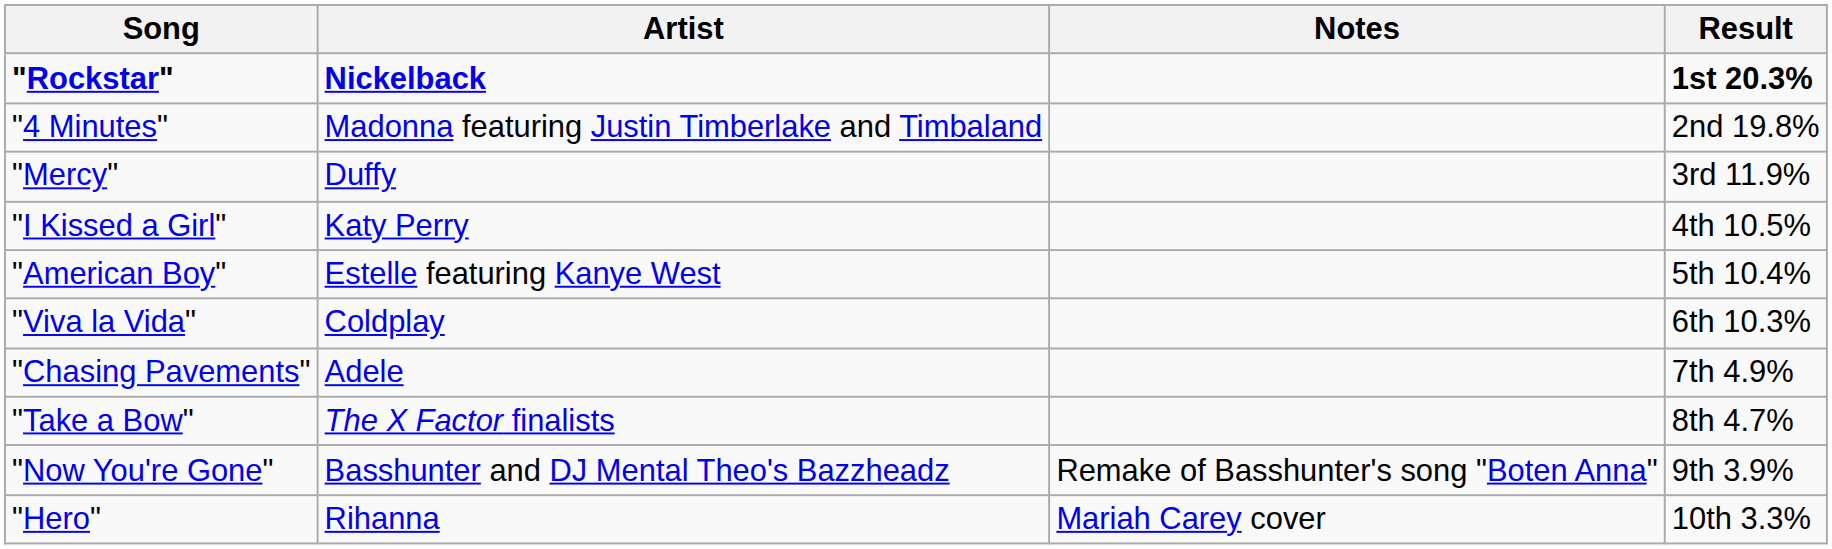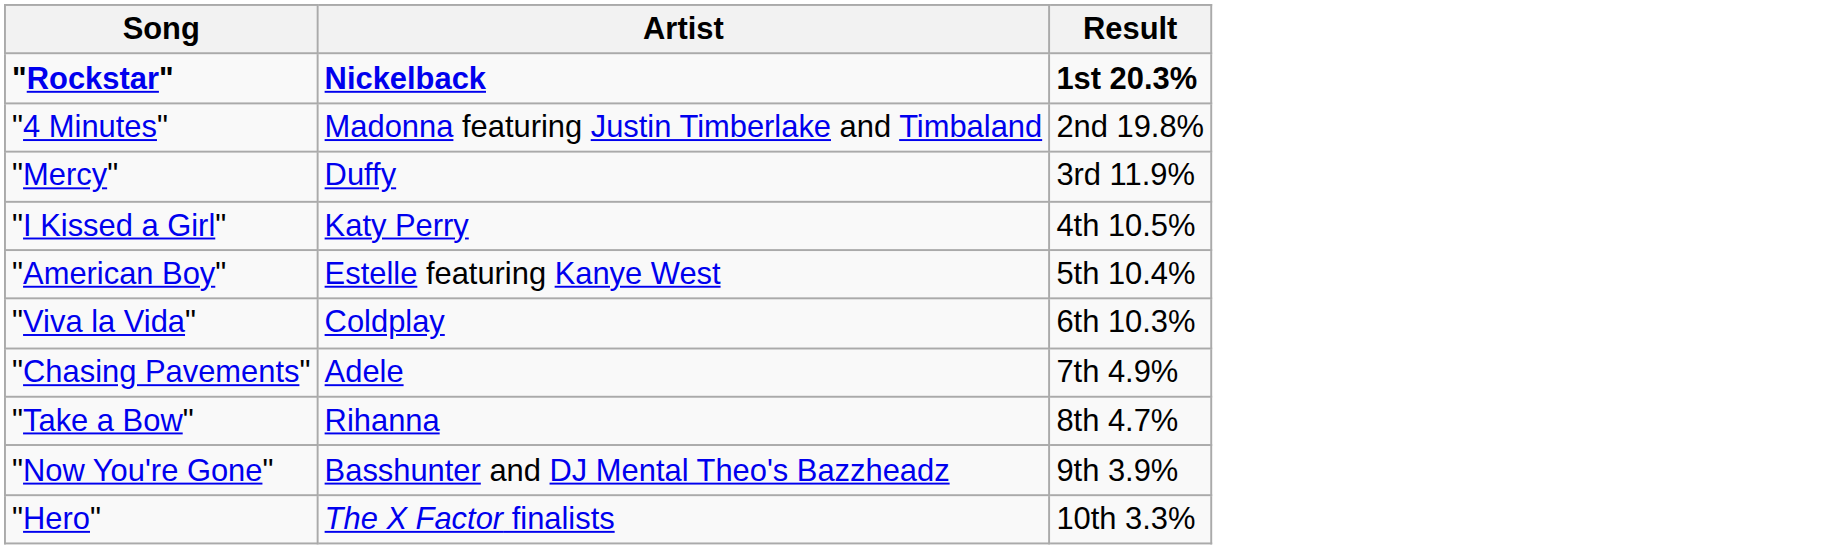- column: Notes | Remake of Basshunter's song "Boten Anna" | Mariah Carey cover
"Take a Bow" | Artist: The X Factor finalists -> Rihanna
"Hero" | Artist: Rihanna -> The X Factor finalists
